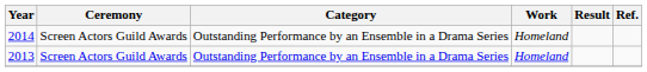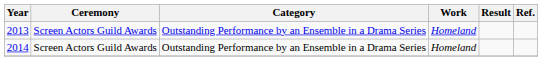rows swapped: 2013 <-> 2014
